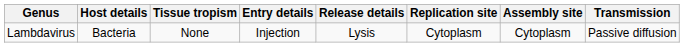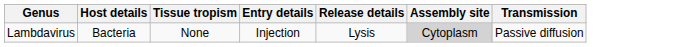- column: Replication site | Cytoplasm
Lambdavirus | Assembly site: no background -> lightgrey background
